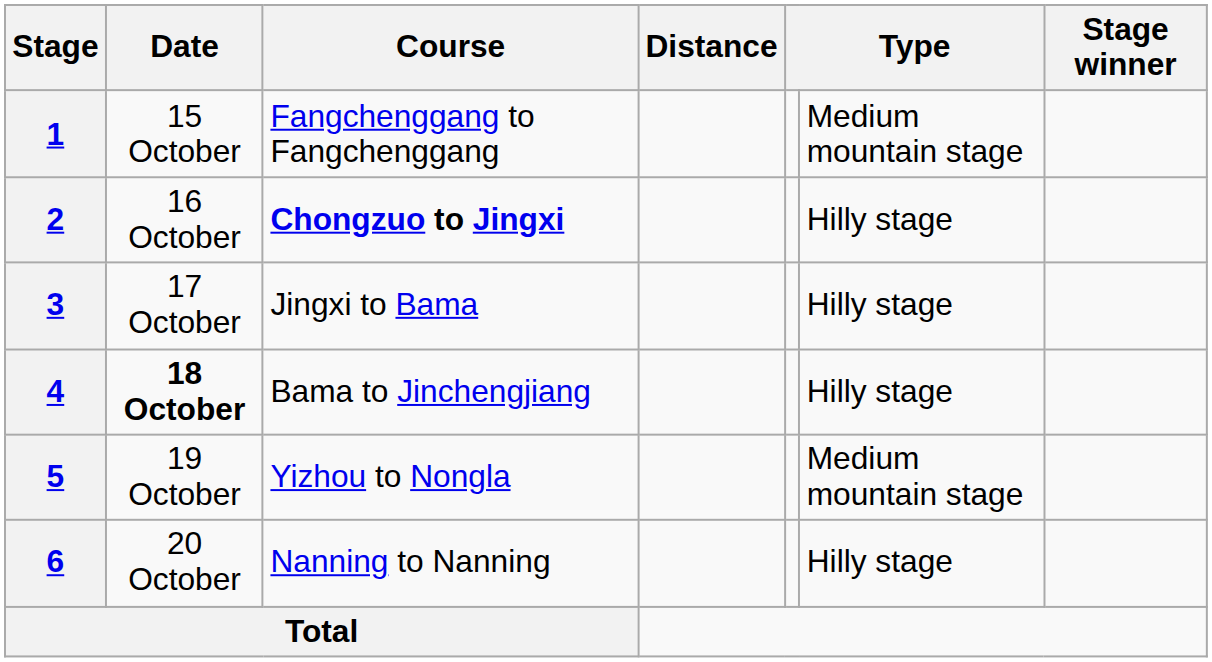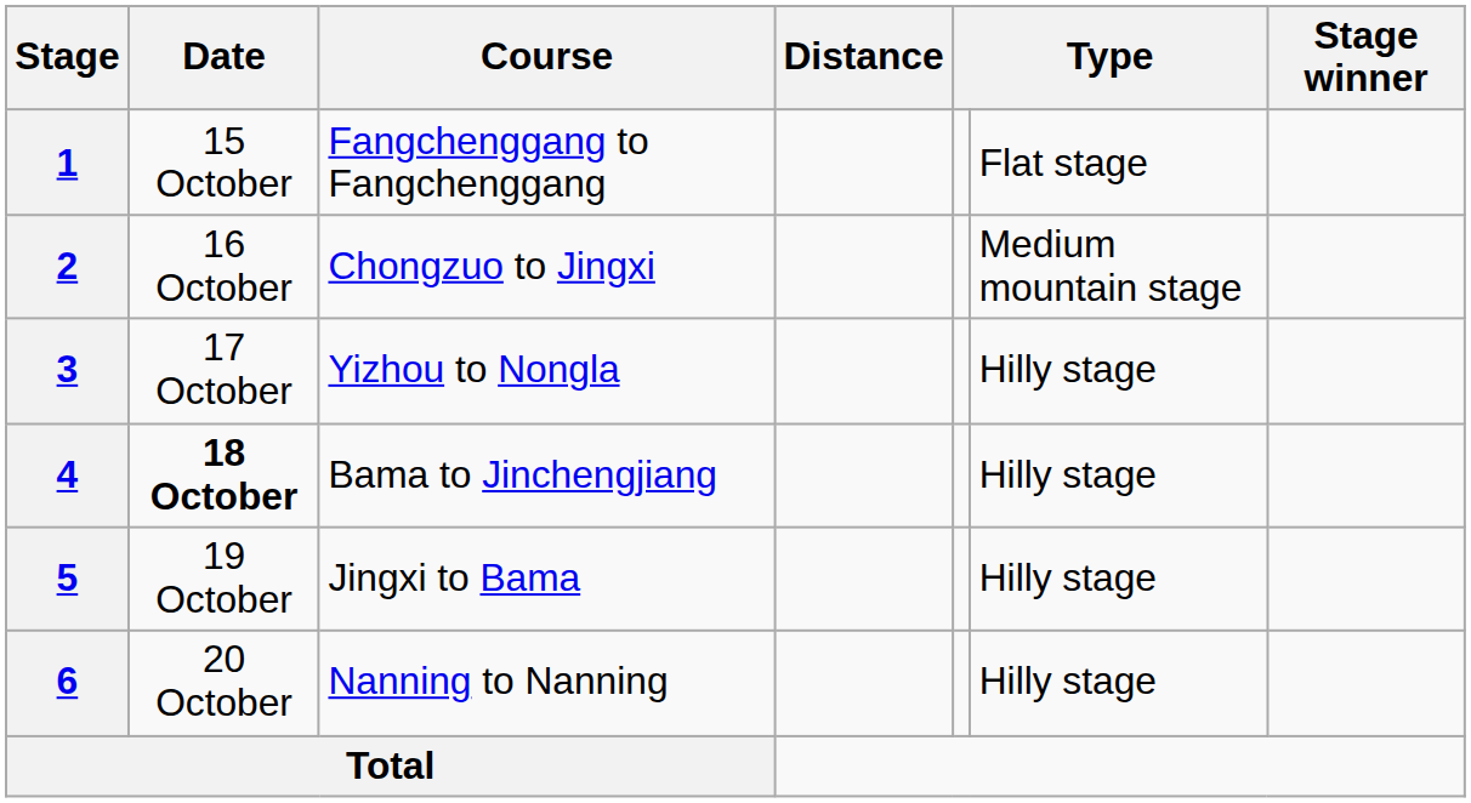1 | column 6: Medium mountain stage -> Flat stage
2 | Course: bold -> normal
2 | column 6: Hilly stage -> Medium mountain stage
3 | Course: Jingxi to Bama -> Yizhou to Nongla
5 | Course: Yizhou to Nongla -> Jingxi to Bama
5 | column 6: Medium mountain stage -> Hilly stage
